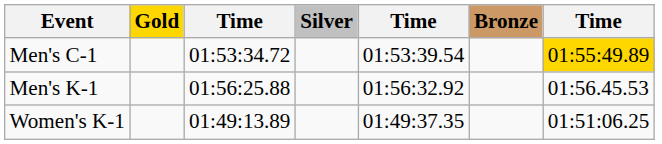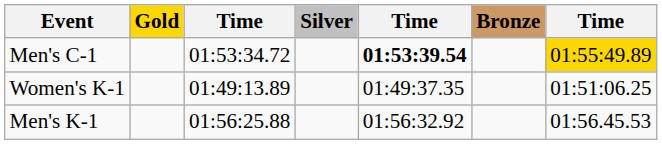Men's C-1 | column 5: normal -> bold
rows swapped: Men's K-1 <-> Women's K-1
